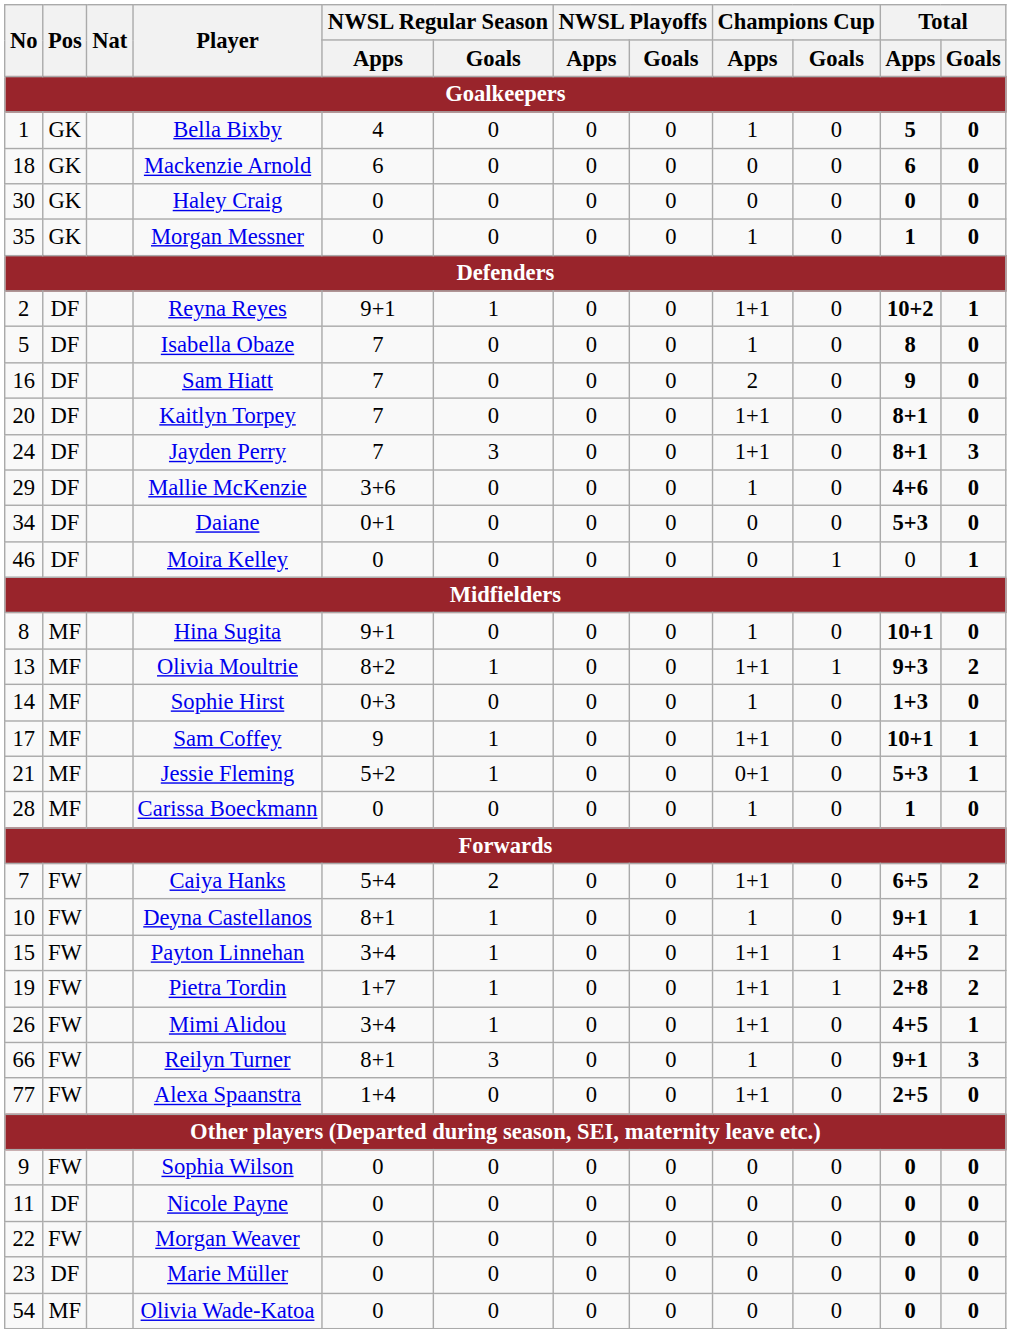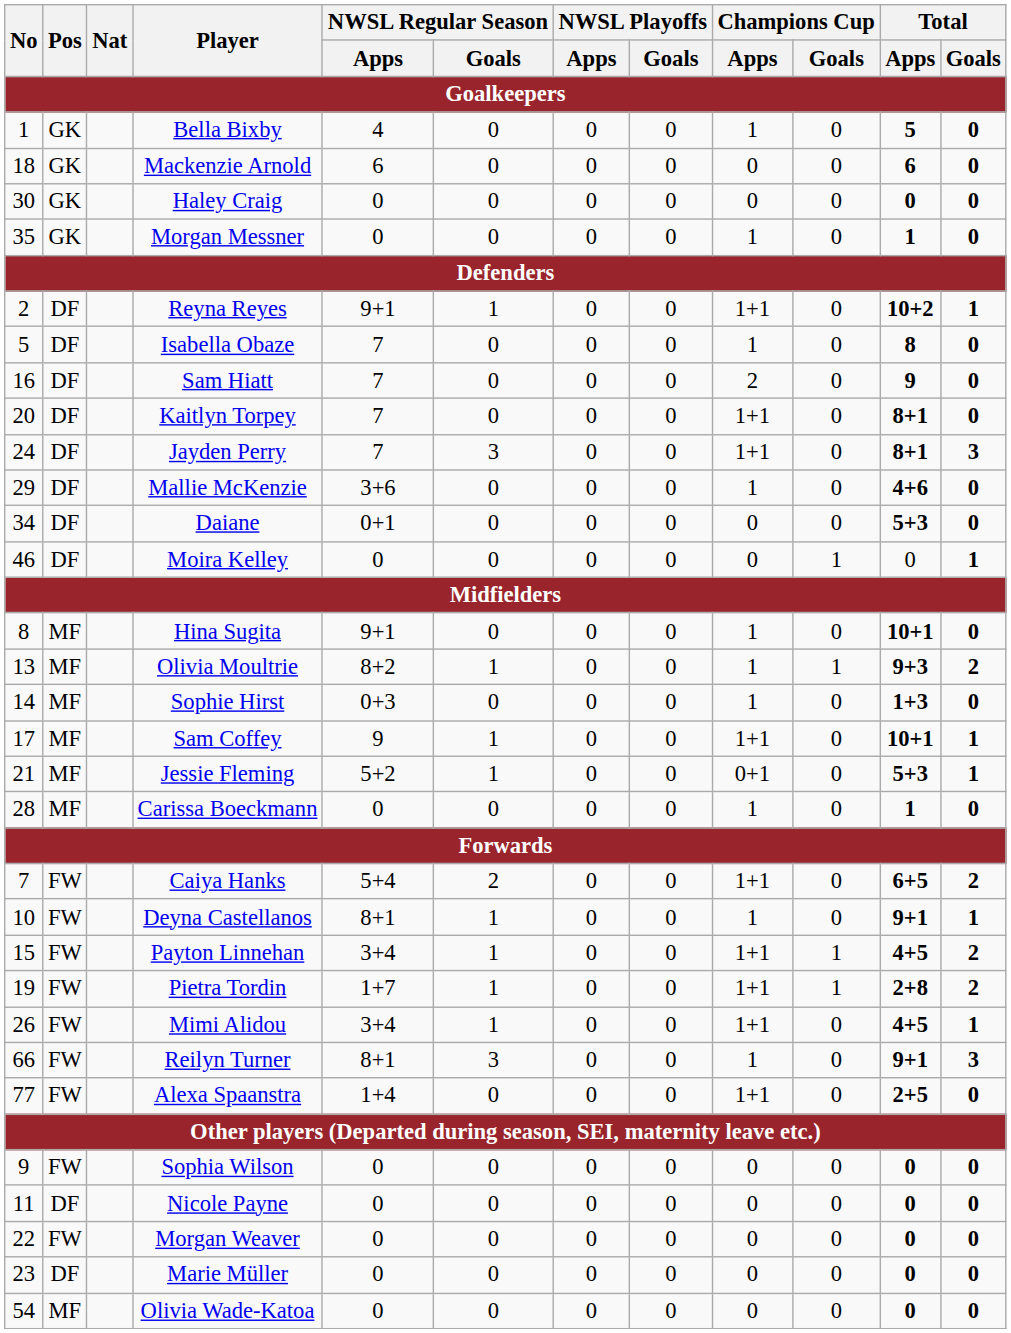Olivia Moultrie | Champions Cup / Apps: 1+1 -> 1
